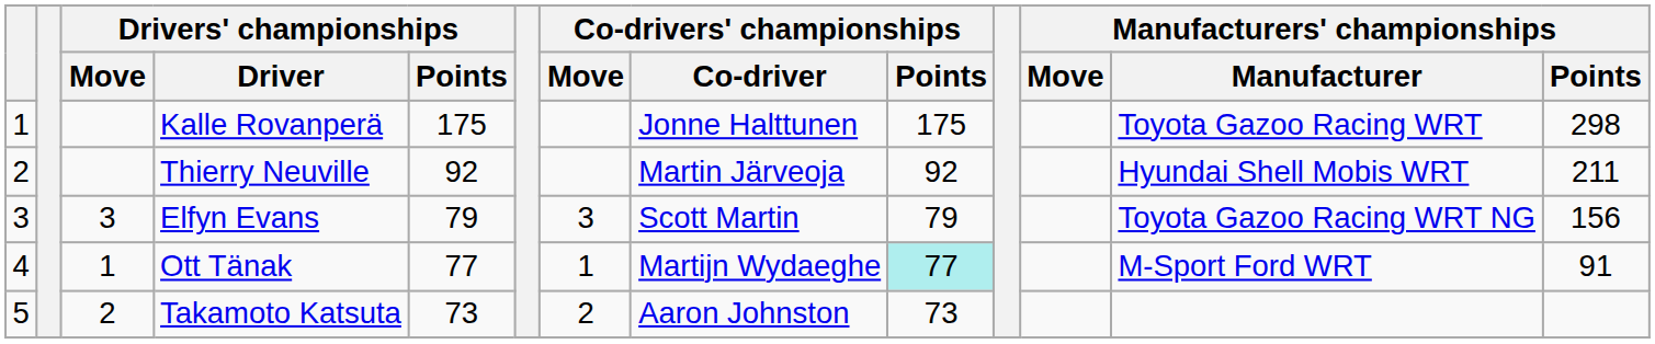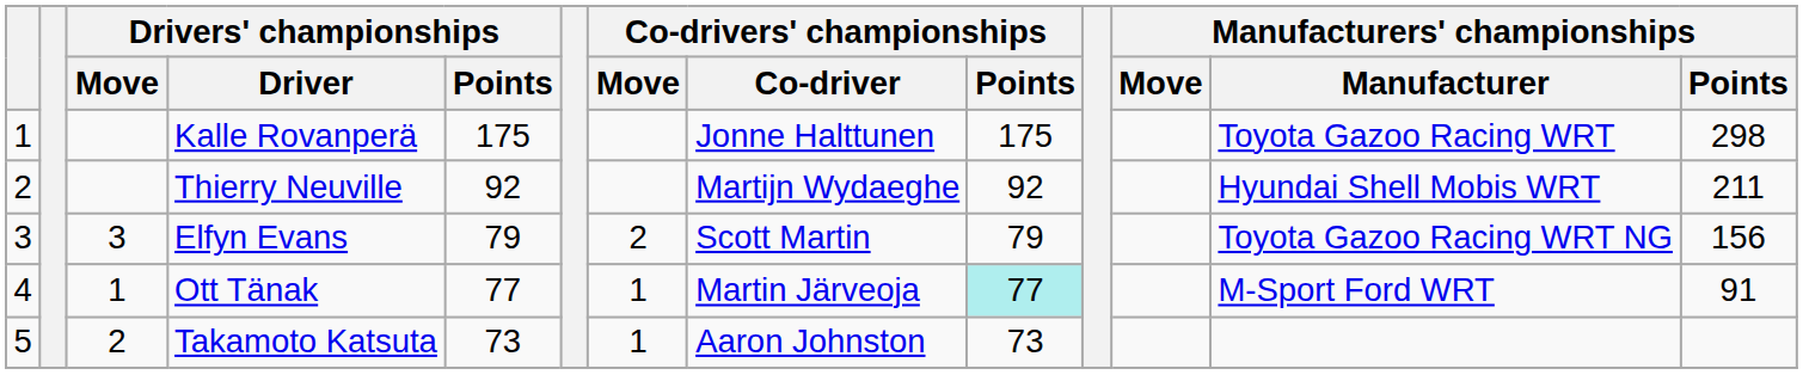Thierry Neuville | Co-drivers' championships / Co-driver: Martin Järveoja -> Martijn Wydaeghe
Elfyn Evans | Co-drivers' championships / Move: 3 -> 2
Ott Tänak | Co-drivers' championships / Co-driver: Martijn Wydaeghe -> Martin Järveoja
Takamoto Katsuta | Co-drivers' championships / Move: 2 -> 1
